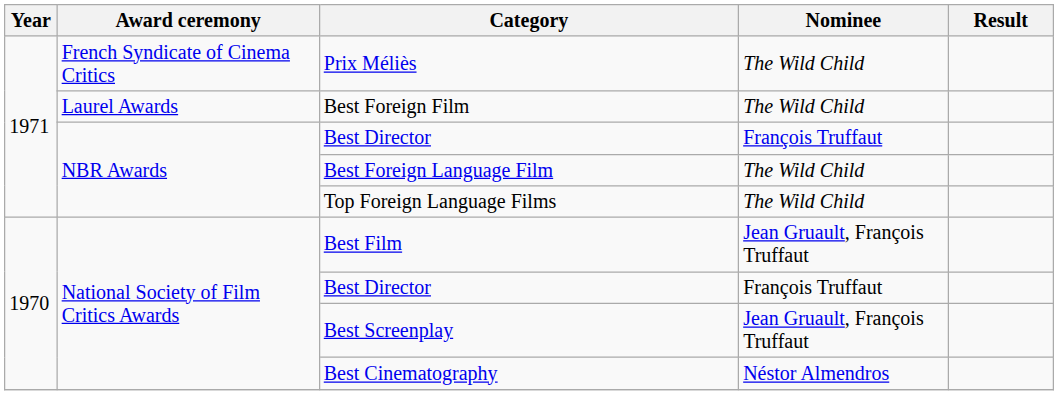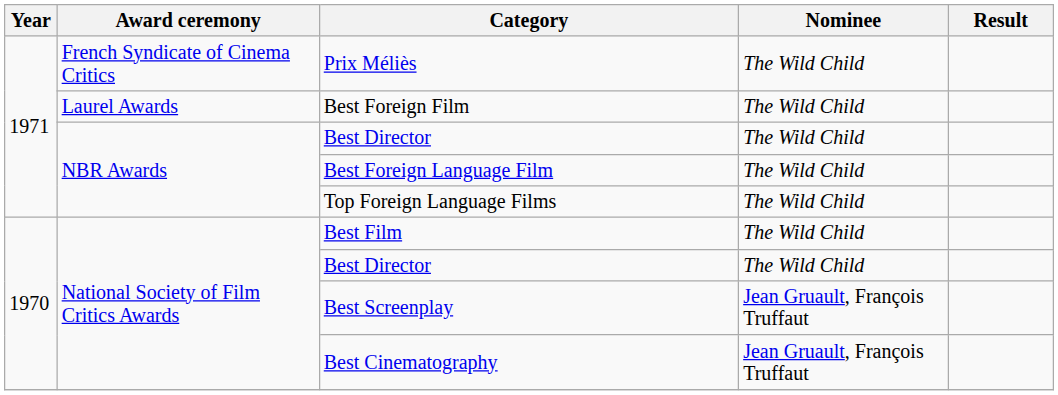NBR Awards / Best Director | Nominee: François Truffaut -> The Wild Child
Best Film | Nominee: Jean Gruault, François Truffaut -> The Wild Child
National Society of Film Critics Awards / Best Director | Nominee: François Truffaut -> The Wild Child
Best Cinematography | Nominee: Néstor Almendros -> Jean Gruault, François Truffaut
